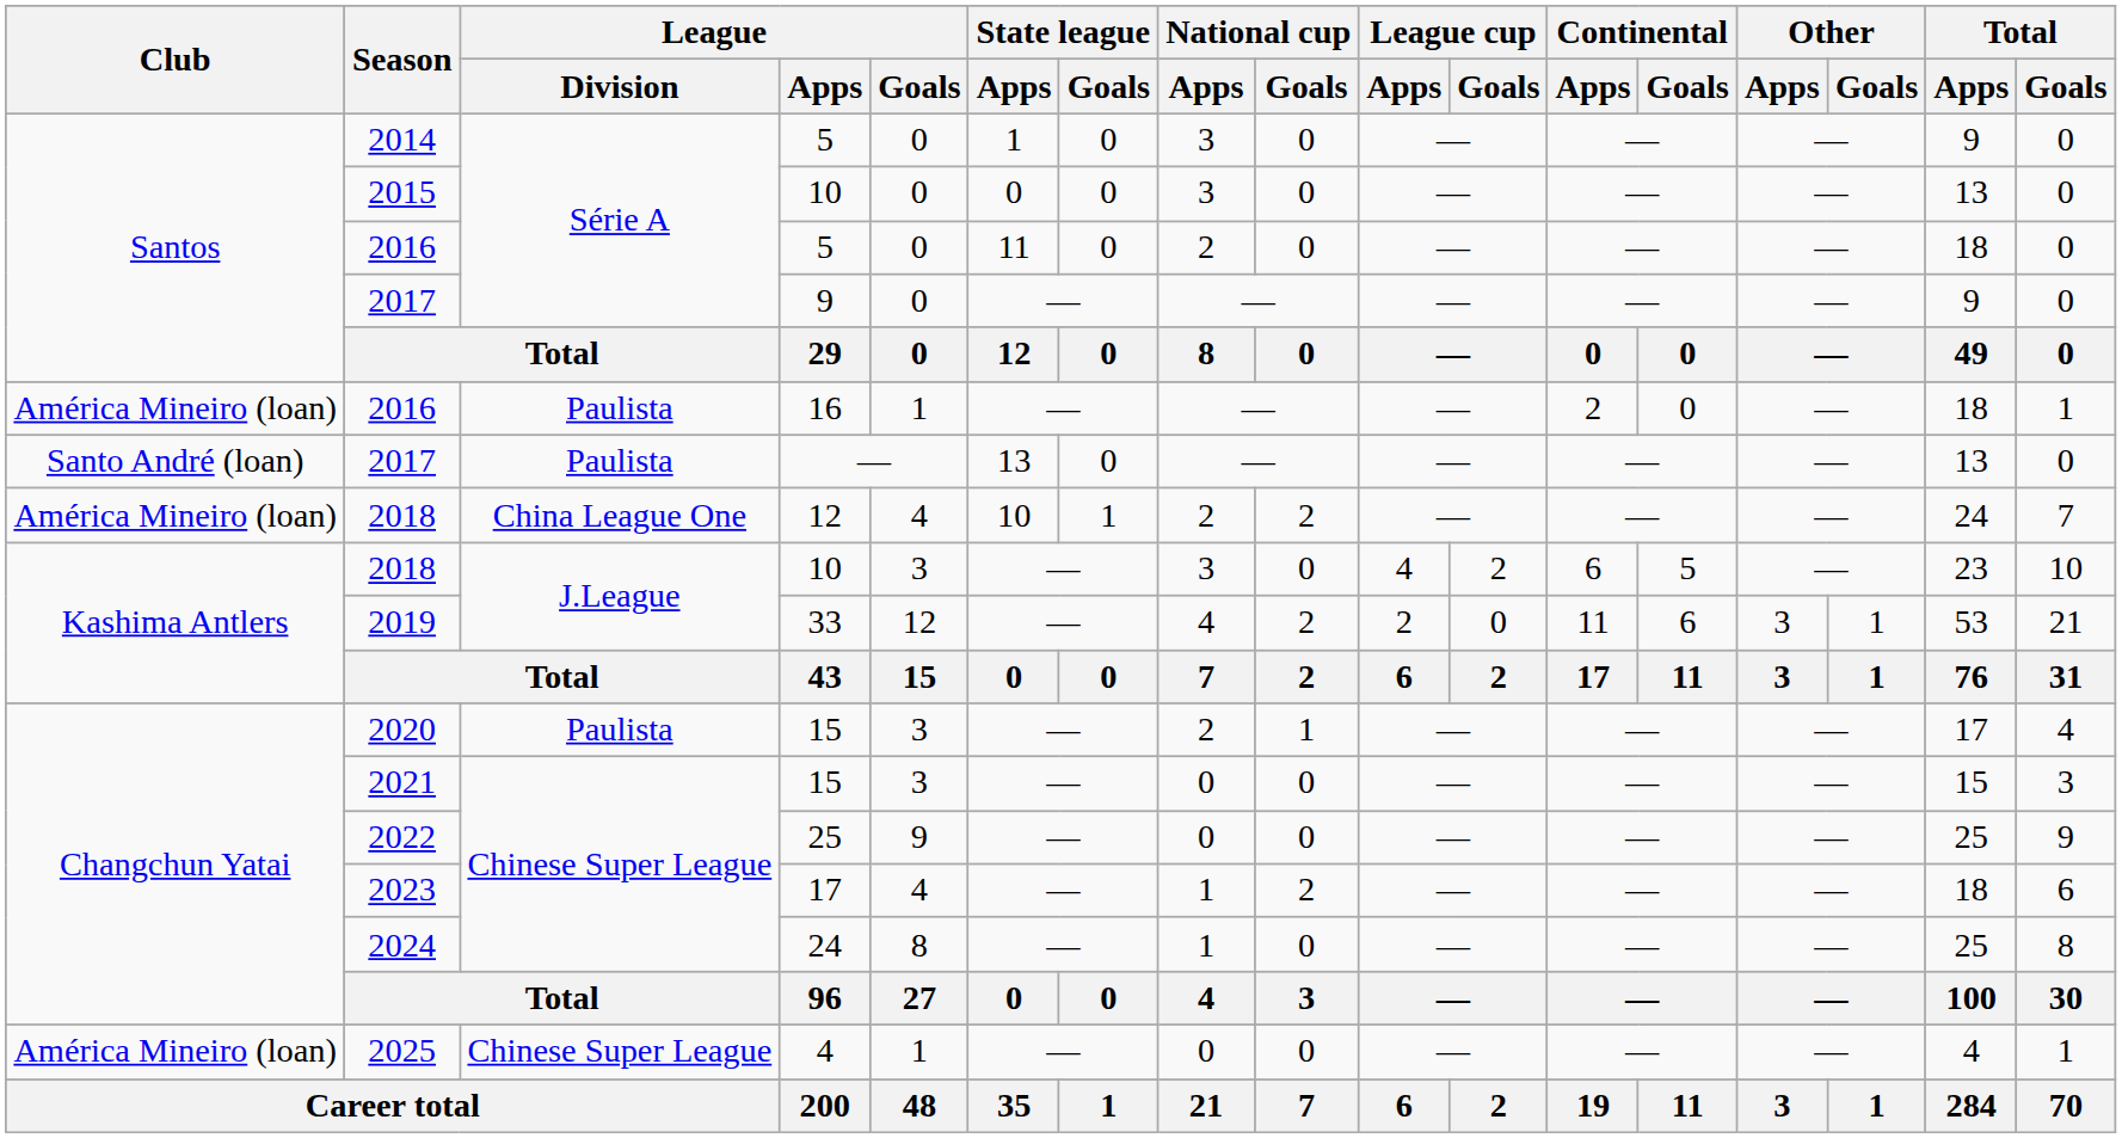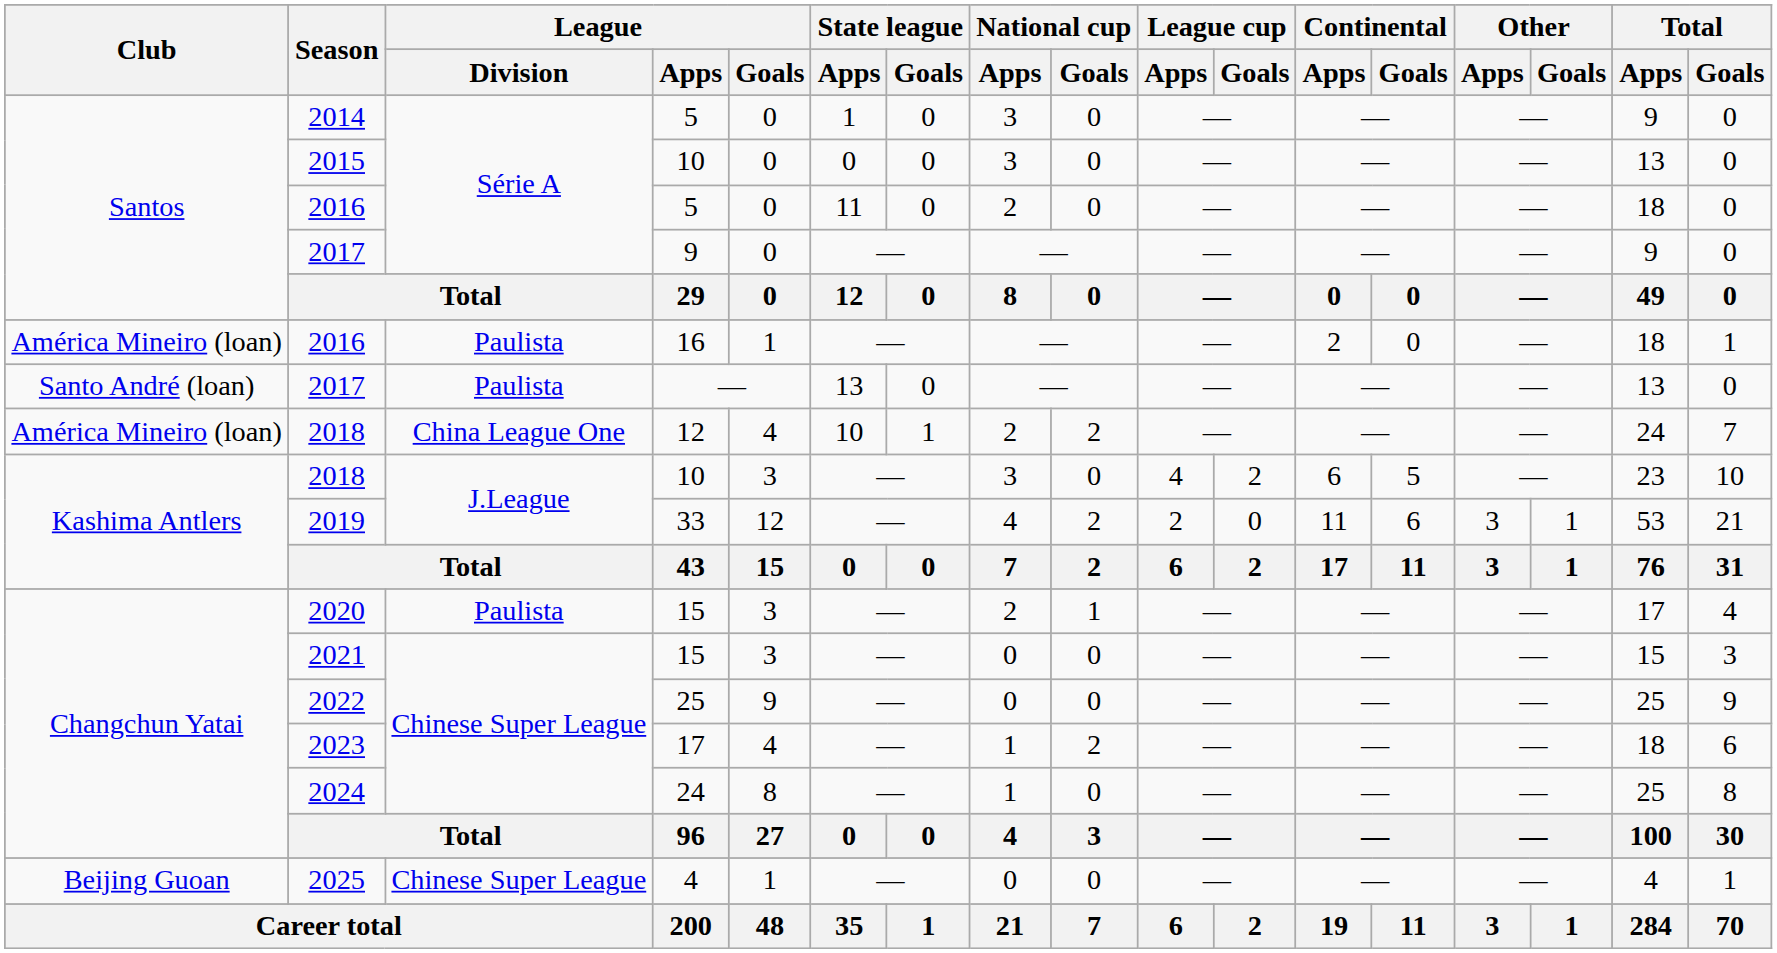2025 | Club: América Mineiro (loan) -> Beijing Guoan
